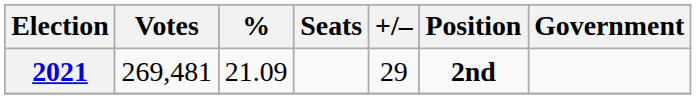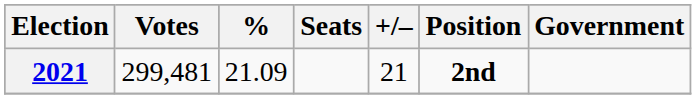2021 | Votes: 269,481 -> 299,481
2021 | +/–: 29 -> 21
